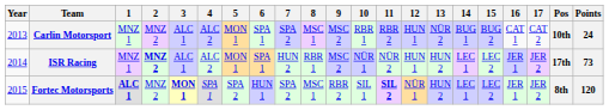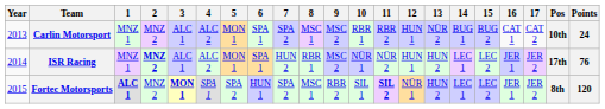ISR Racing | Points: 73 -> 76
